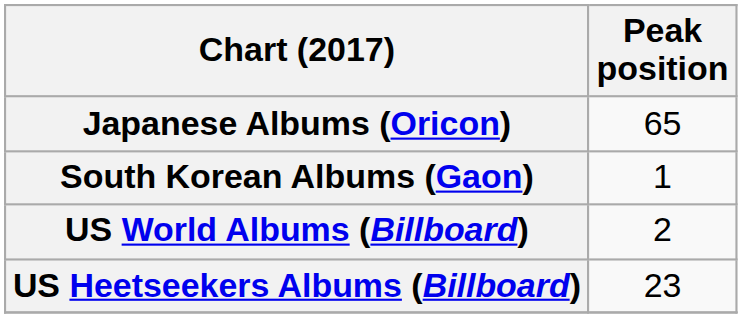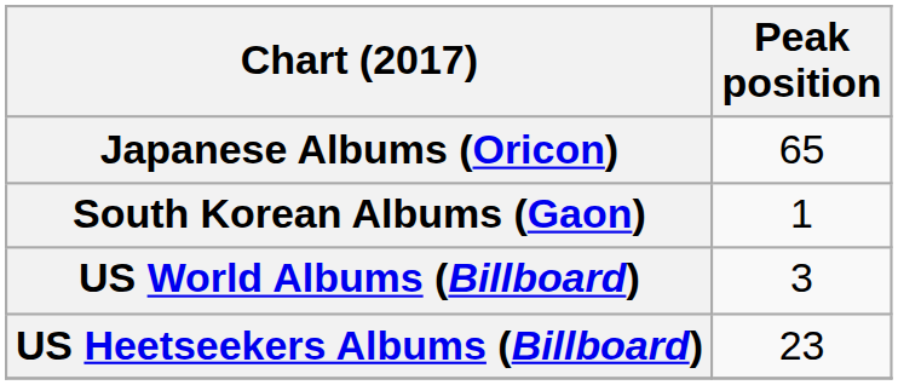US World Albums (Billboard) | Peak position: 2 -> 3
